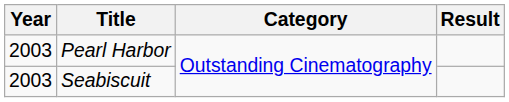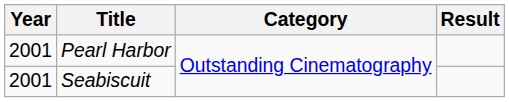Pearl Harbor | Year: 2003 -> 2001
Seabiscuit | Year: 2003 -> 2001
